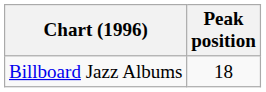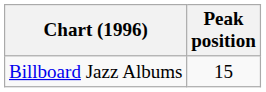Billboard Jazz Albums | Peak position: 18 -> 15
